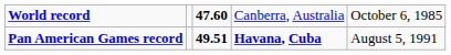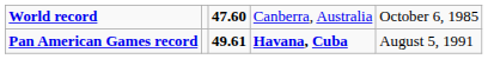Pan American Games record | column 3: 49.51 -> 49.61
